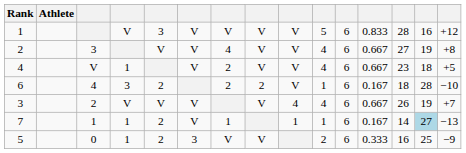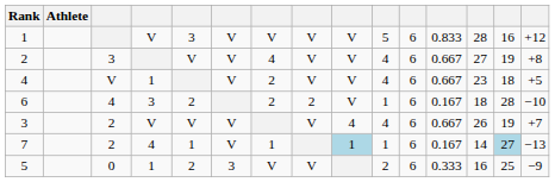7 | column 3: 1 -> 2
7 | column 4: 1 -> 4
7 | column 5: 2 -> 1
7 | column 9: no background -> lightblue background
